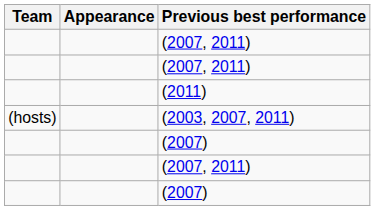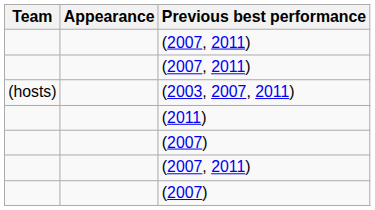rows swapped: (2011) <-> (2003, 2007, 2011)
